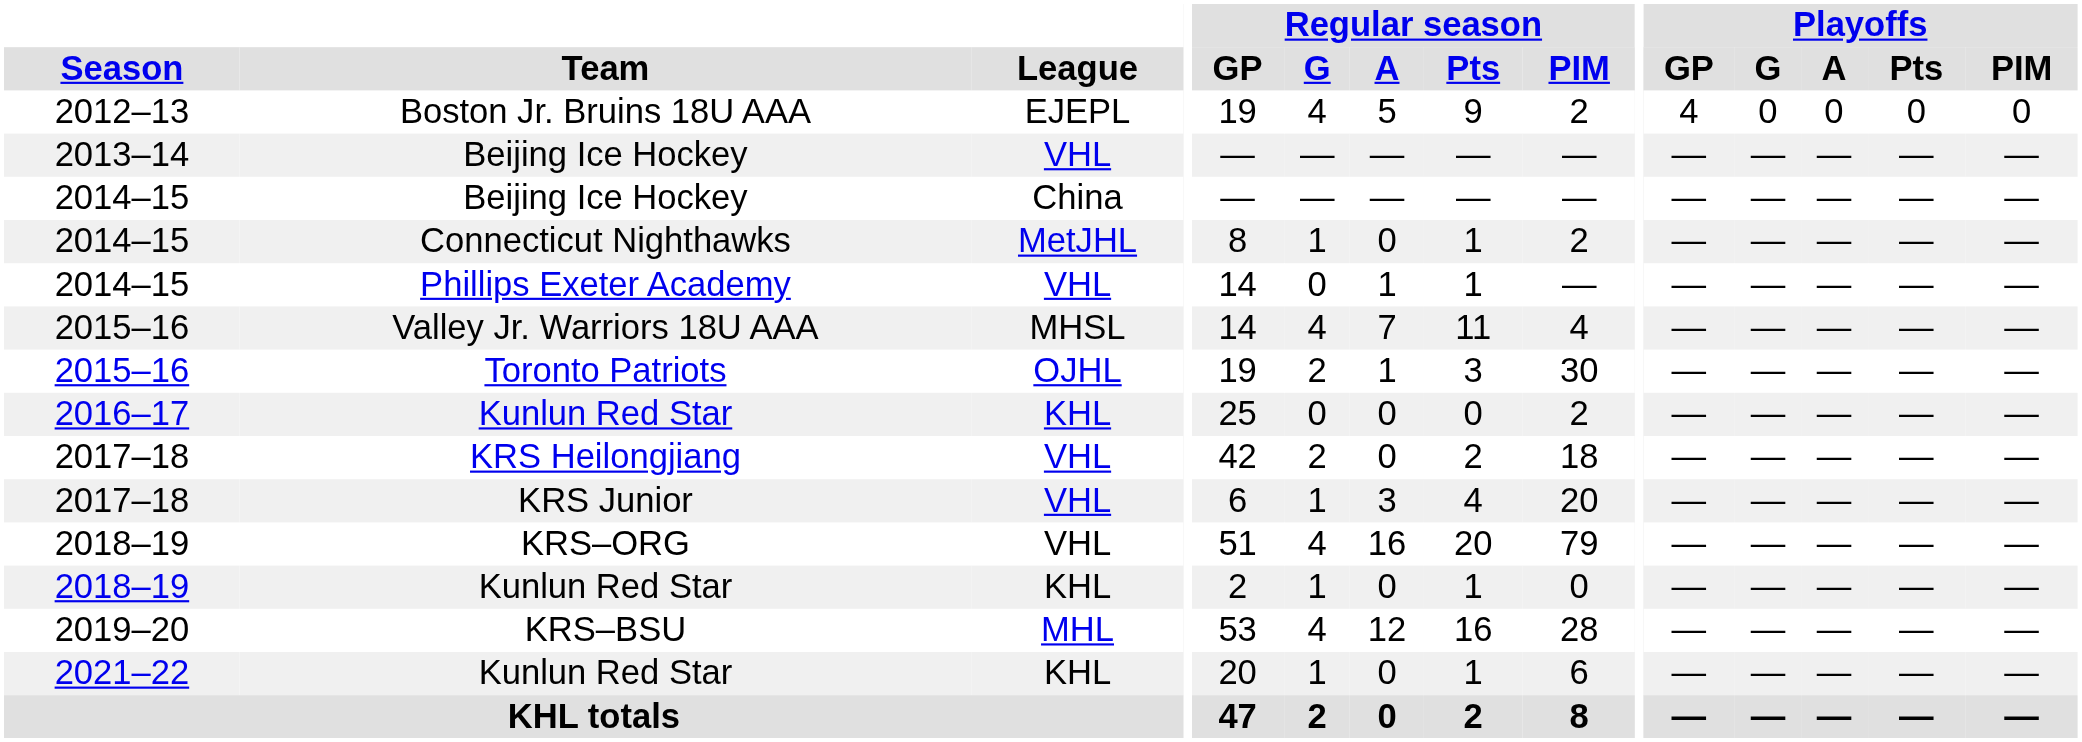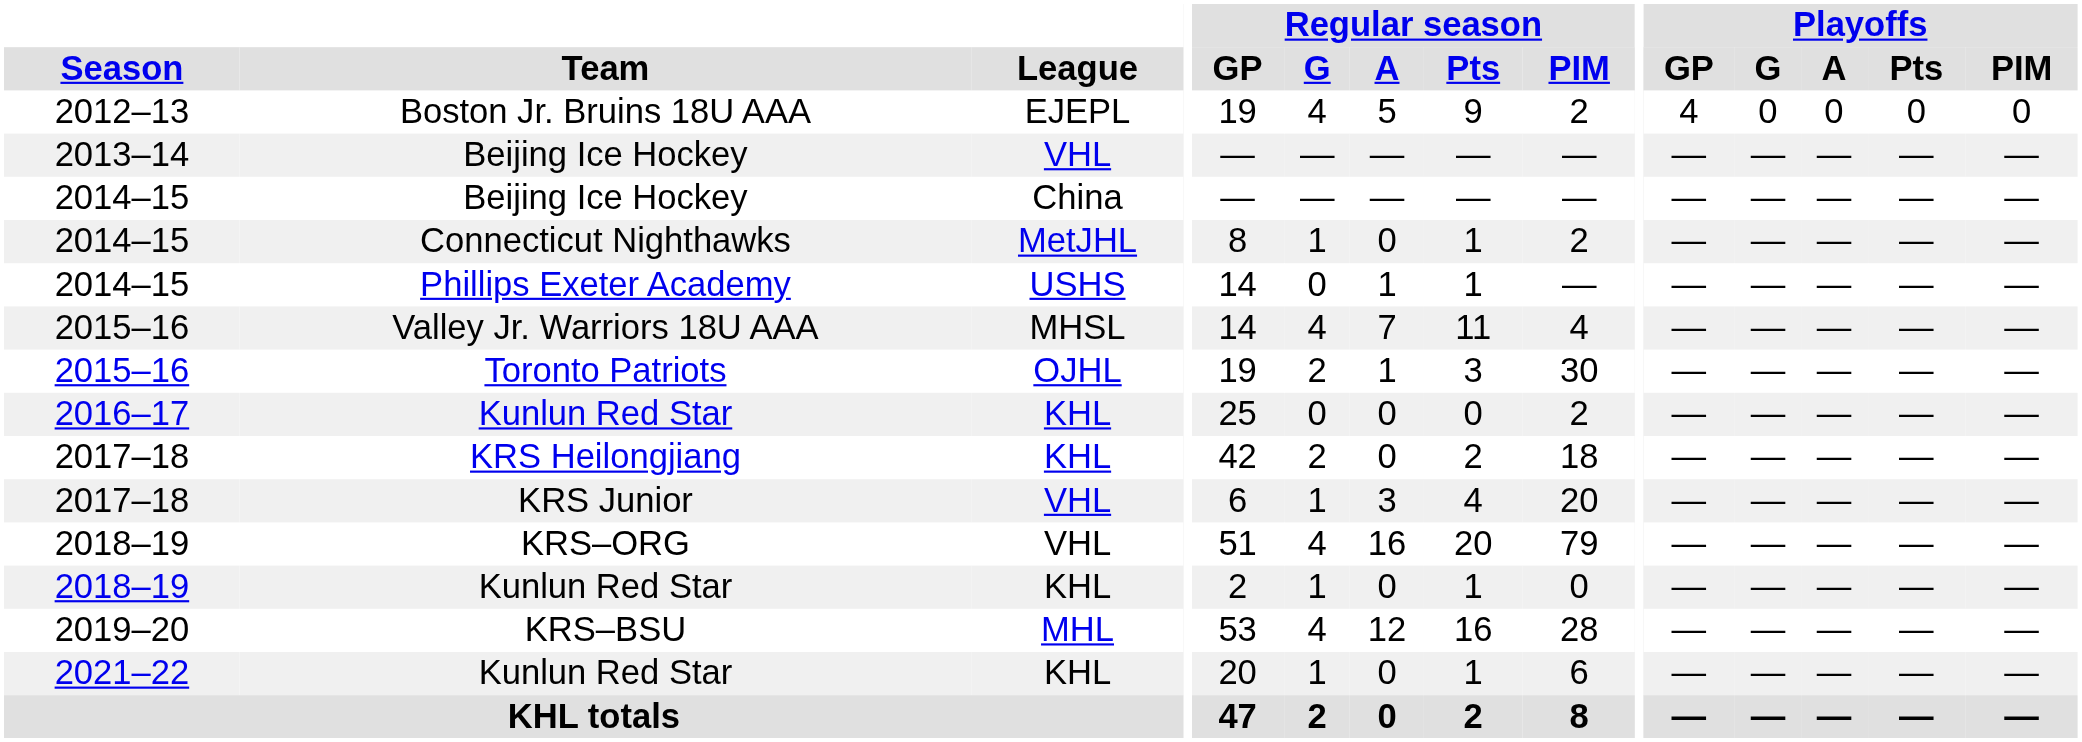Phillips Exeter Academy | League: VHL -> USHS
KRS Heilongjiang | League: VHL -> KHL
